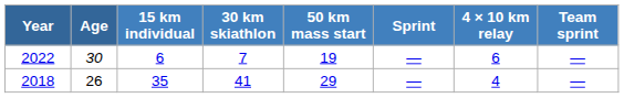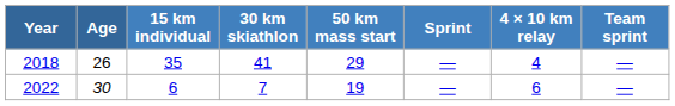rows swapped: 2018 <-> 2022
